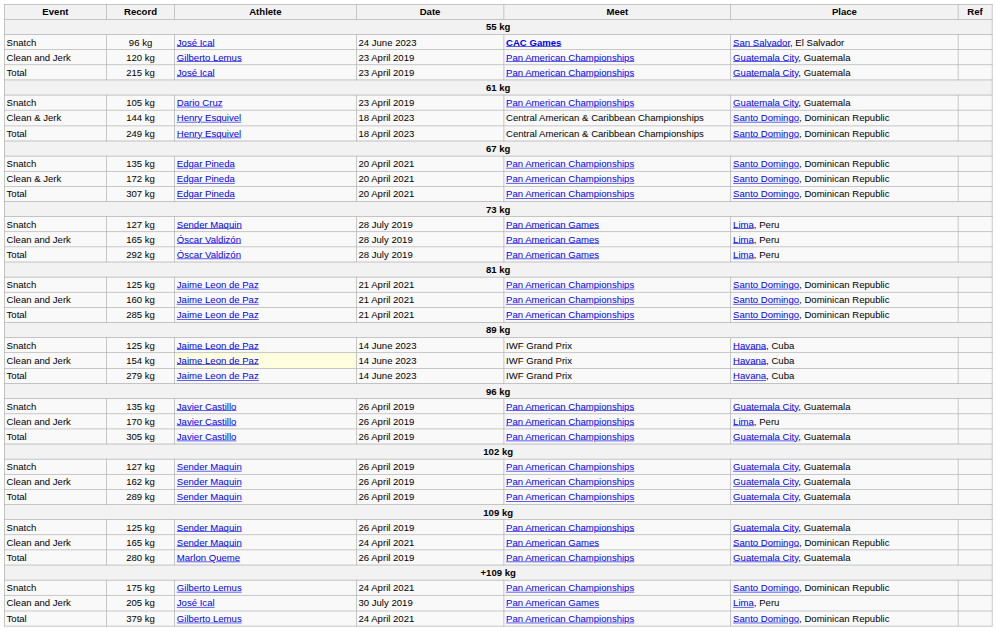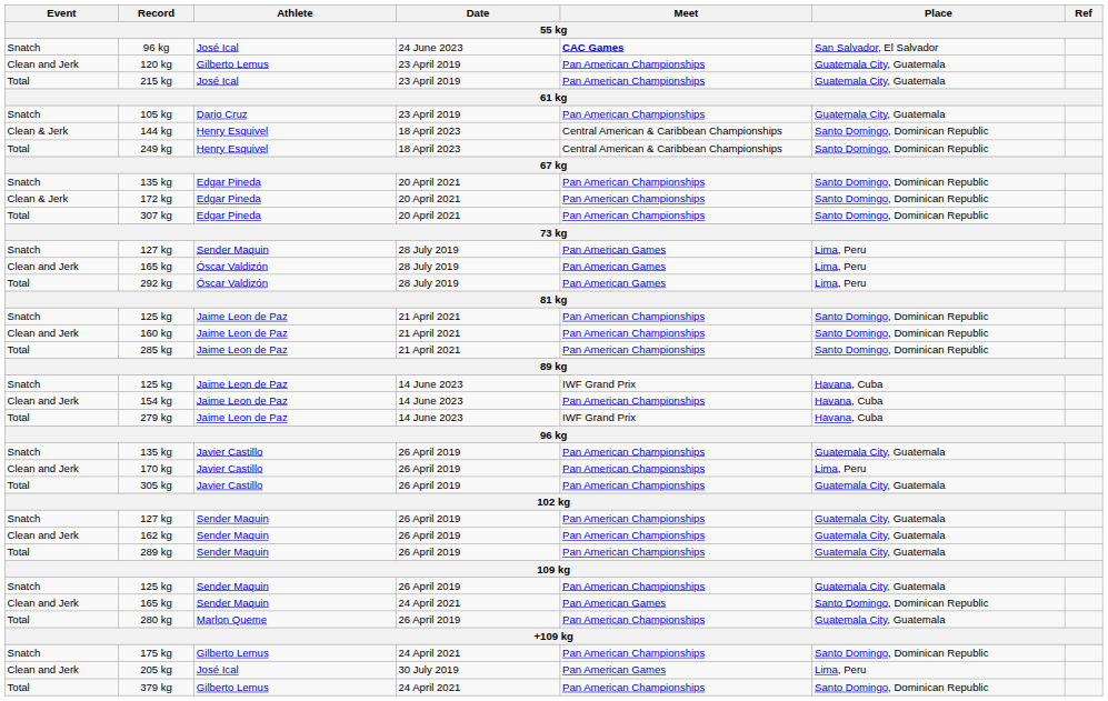154 kg | Athlete: lightyellow background -> no background
154 kg | Meet: IWF Grand Prix -> Pan American Championships
